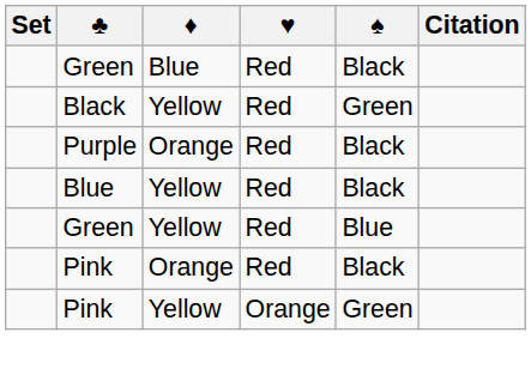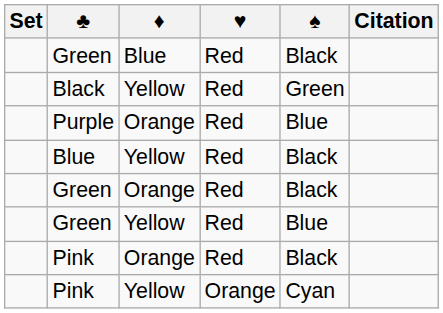Purple | ♠: Black -> Blue
+ row: Green | Orange | Red | Black
Pink / Yellow | ♠: Green -> Cyan
